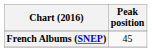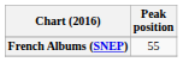French Albums (SNEP) | Peak position: 45 -> 55
